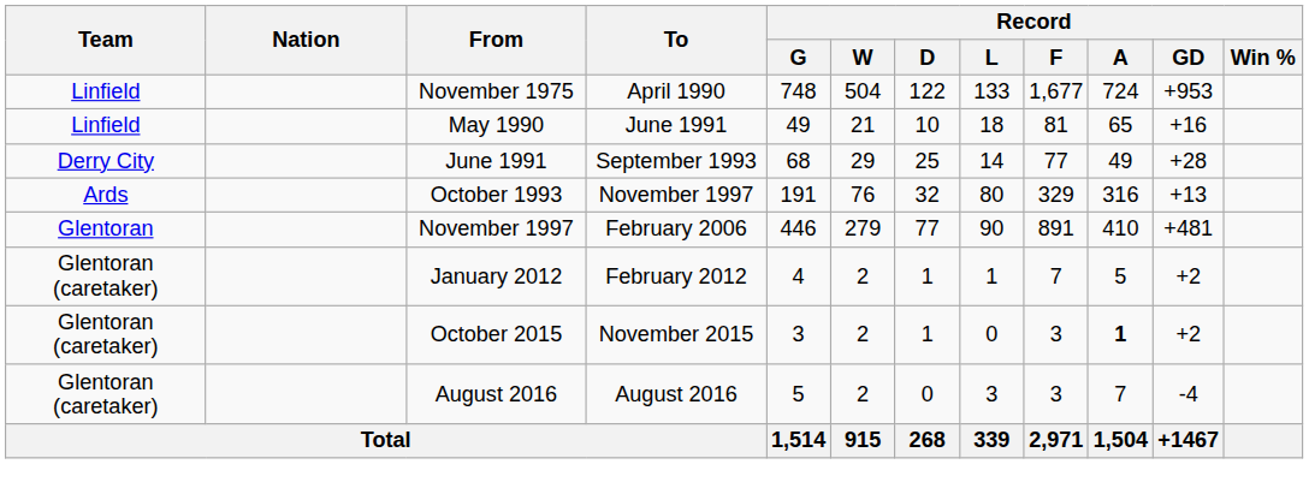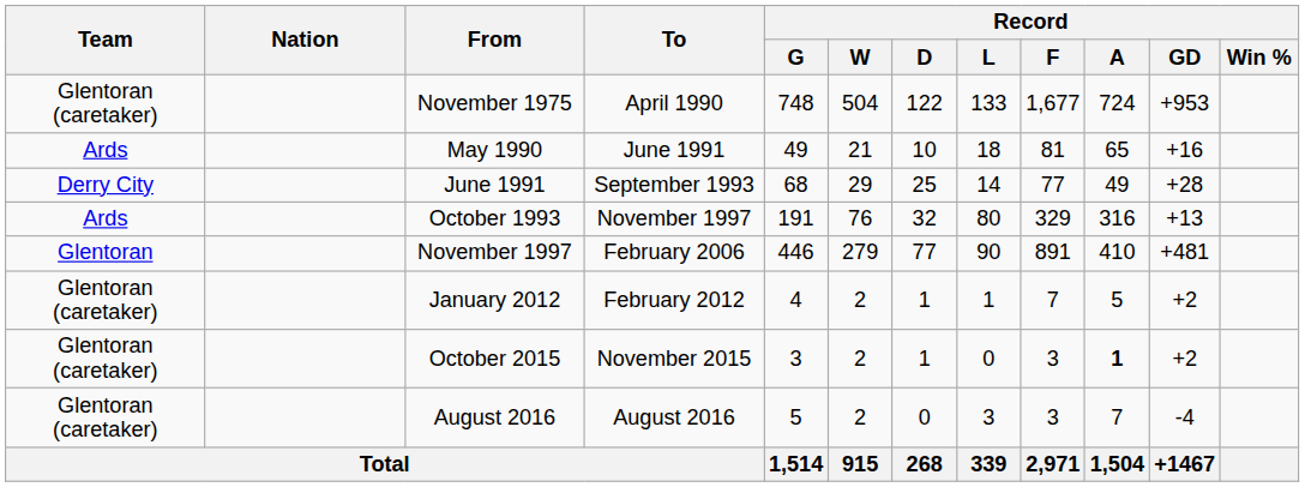November 1975 | Team: Linfield -> Glentoran (caretaker)
May 1990 | Team: Linfield -> Ards
